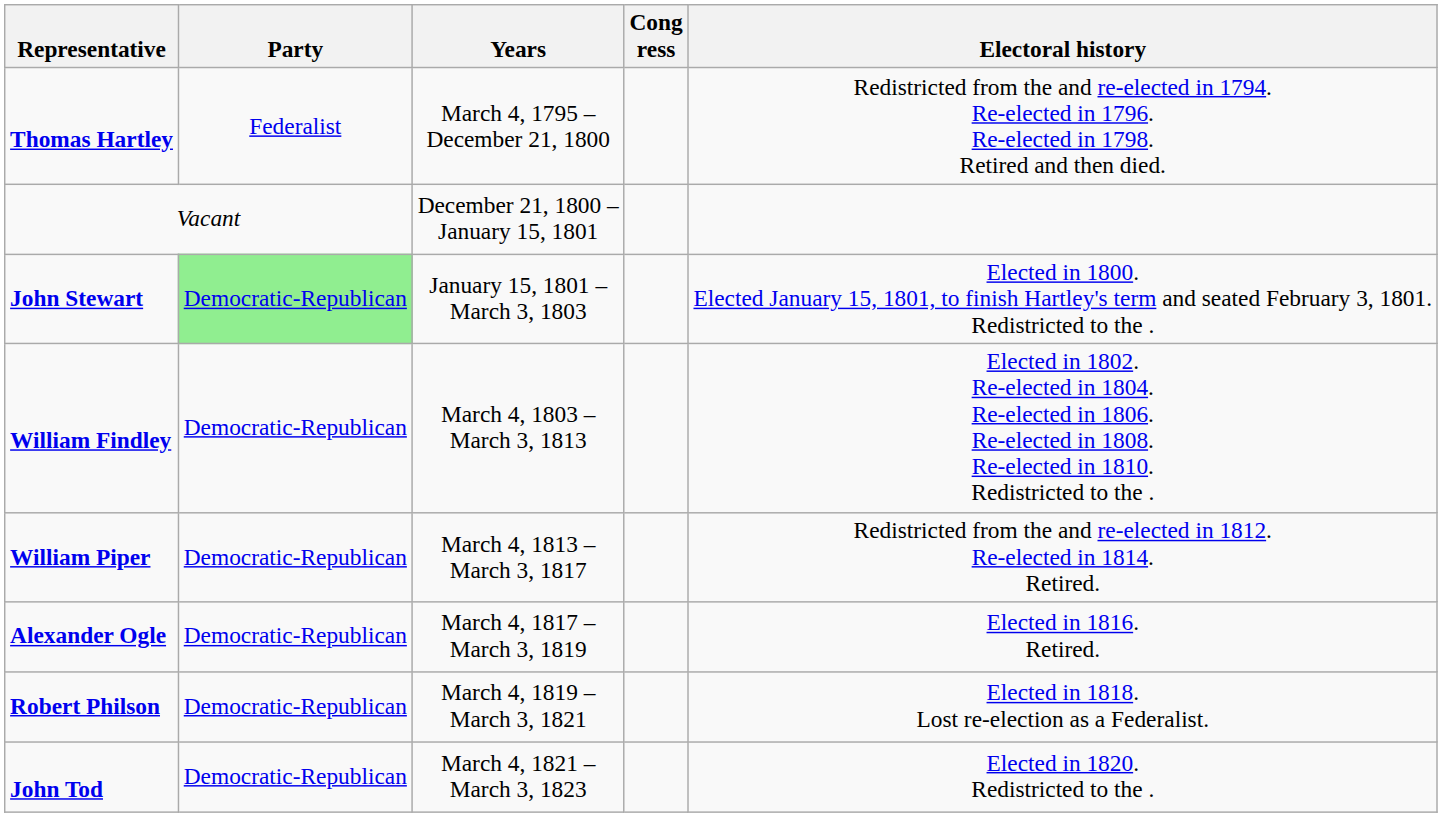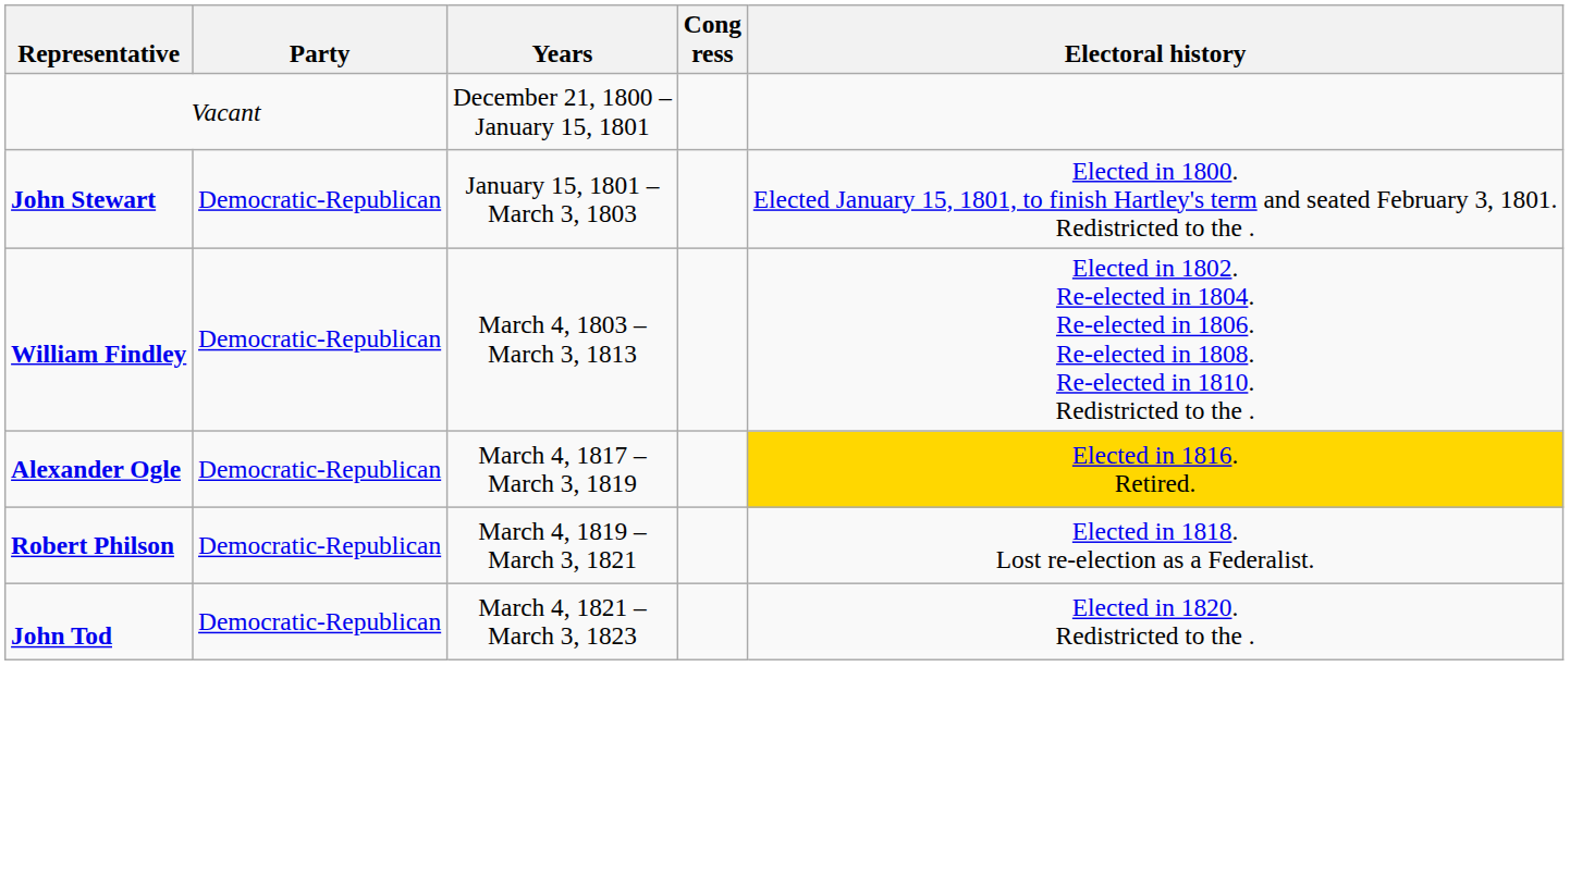- row: Thomas Hartley | Federalist | March 4, 1795 – December 21, 1800 | Redistricted from the and re-elected in 1794. Re-elected in 1796. Re-elected in 1798. Retired and then died.
John Stewart | Party: lightgreen background -> no background
- row: William Piper | Democratic-Republican | March 4, 1813 – March 3, 1817 | Redistricted from the and re-elected in 1812. Re-elected in 1814. Retired.
Alexander Ogle | Electoral history: no background -> gold background
